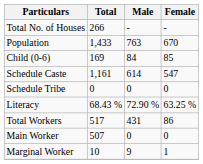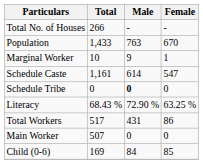rows swapped: Child (0-6) <-> Marginal Worker
Schedule Tribe | Male: normal -> bold
